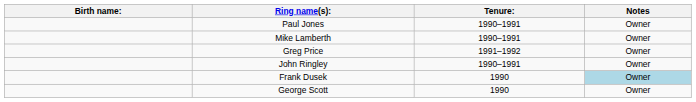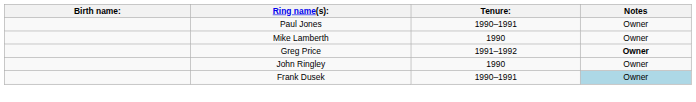Mike Lamberth | Tenure:: 1990–1991 -> 1990
Greg Price | Notes: normal -> bold
John Ringley | Tenure:: 1990–1991 -> 1990
Frank Dusek | Tenure:: 1990 -> 1990–1991
- row: George Scott | 1990 | Owner
